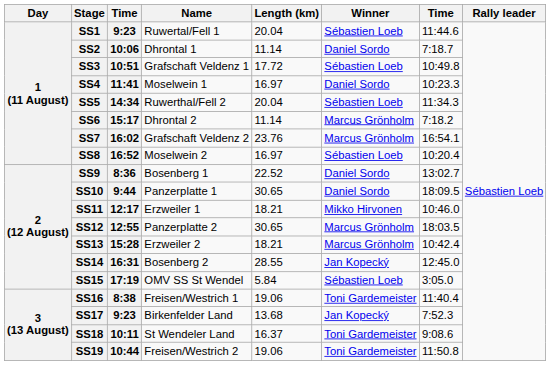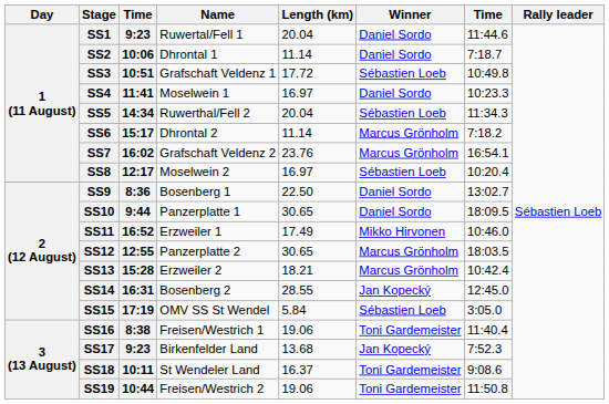SS1 | Winner: Sébastien Loeb -> Daniel Sordo
SS8 | column 3: 16:52 -> 12:17
SS9 | Length (km): 22.52 -> 22.50
SS11 | column 3: 12:17 -> 16:52
SS11 | Length (km): 18.21 -> 17.49
